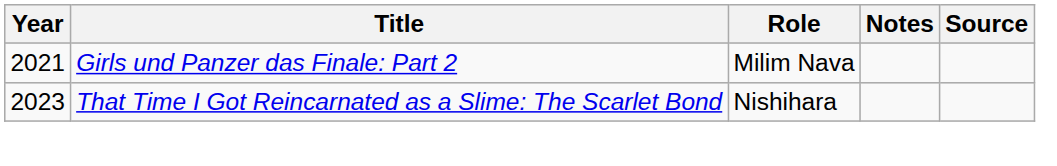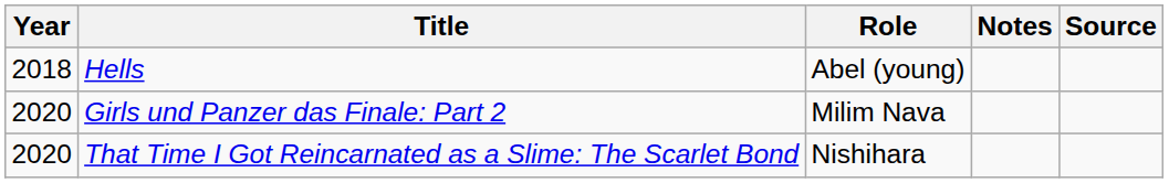+ row: 2018 | Hells | Abel (young)
Girls und Panzer das Finale: Part 2 | Year: 2021 -> 2020
That Time I Got Reincarnated as a Slime: The Scarlet Bond | Year: 2023 -> 2020
